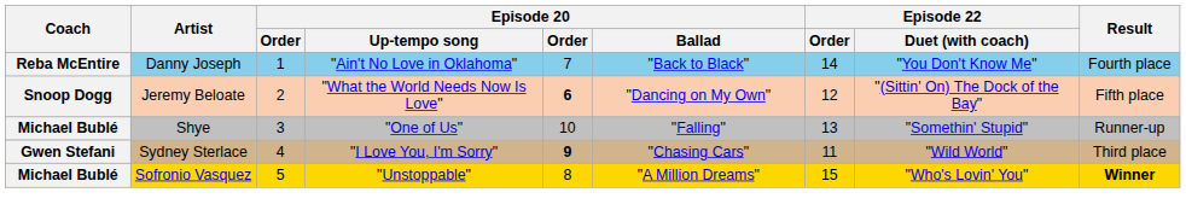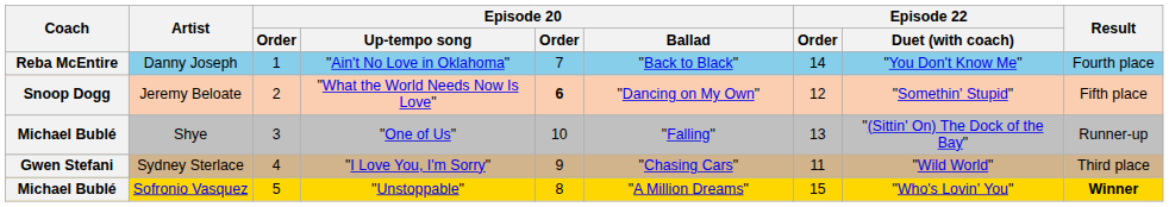Jeremy Beloate | Episode 22 / Duet (with coach): "(Sittin' On) The Dock of the Bay" -> "Somethin' Stupid"
Shye | Episode 22 / Duet (with coach): "Somethin' Stupid" -> "(Sittin' On) The Dock of the Bay"
Sydney Sterlace | column 5: bold -> normal
